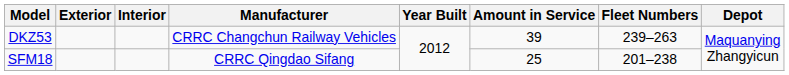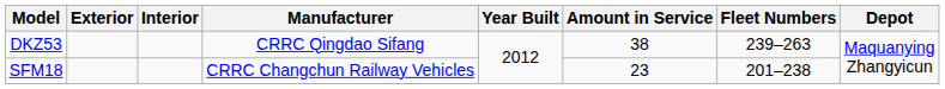DKZ53 | Manufacturer: CRRC Changchun Railway Vehicles -> CRRC Qingdao Sifang
DKZ53 | Amount in Service: 39 -> 38
SFM18 | Manufacturer: CRRC Qingdao Sifang -> CRRC Changchun Railway Vehicles
SFM18 | Amount in Service: 25 -> 23
